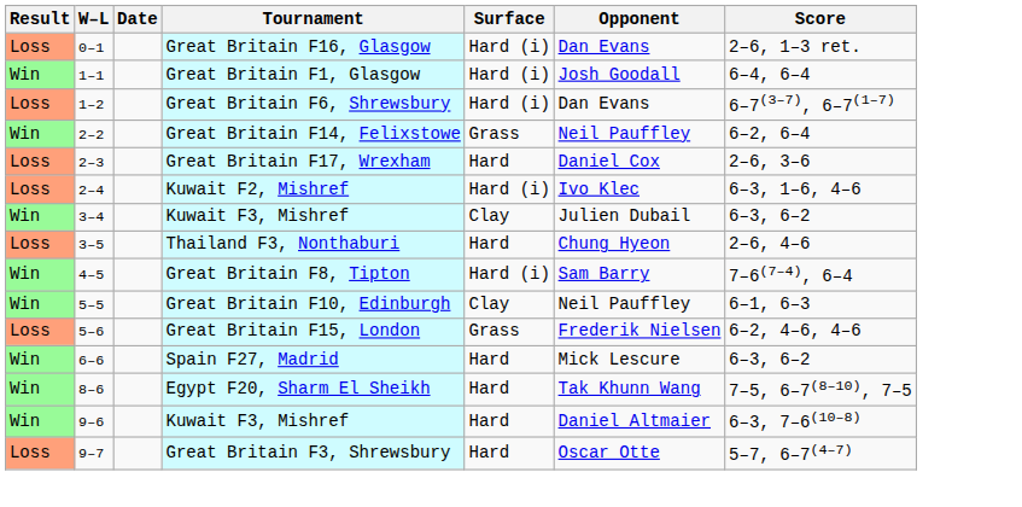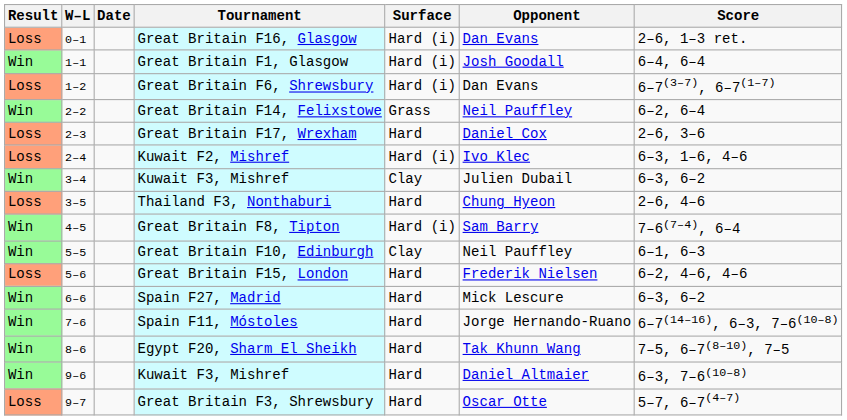Great Britain F15, London | Surface: Grass -> Hard
+ row: Win | 7–6 | Spain F11, Móstoles | Hard | Jorge Hernando-Ruano | 6–7(14–16), 6–3, 7–6(10–8)
